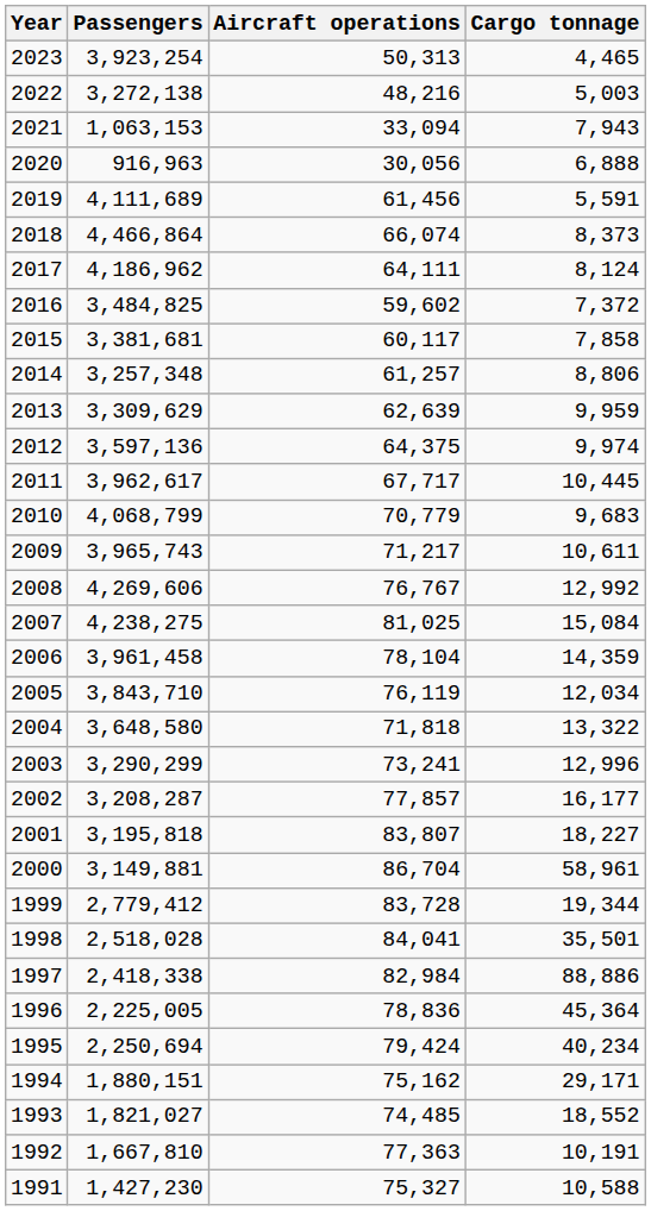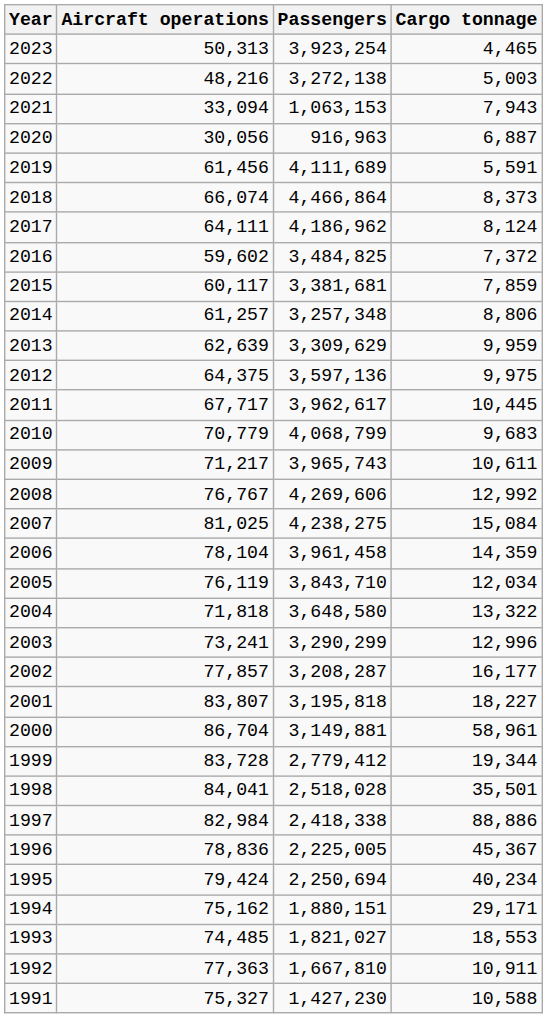columns swapped: Passengers <-> Aircraft operations
2020 | Cargo tonnage: 6,888 -> 6,887
2015 | Cargo tonnage: 7,858 -> 7,859
2012 | Cargo tonnage: 9,974 -> 9,975
1996 | Cargo tonnage: 45,364 -> 45,367
1993 | Cargo tonnage: 18,552 -> 18,553
1992 | Cargo tonnage: 10,191 -> 10,911
